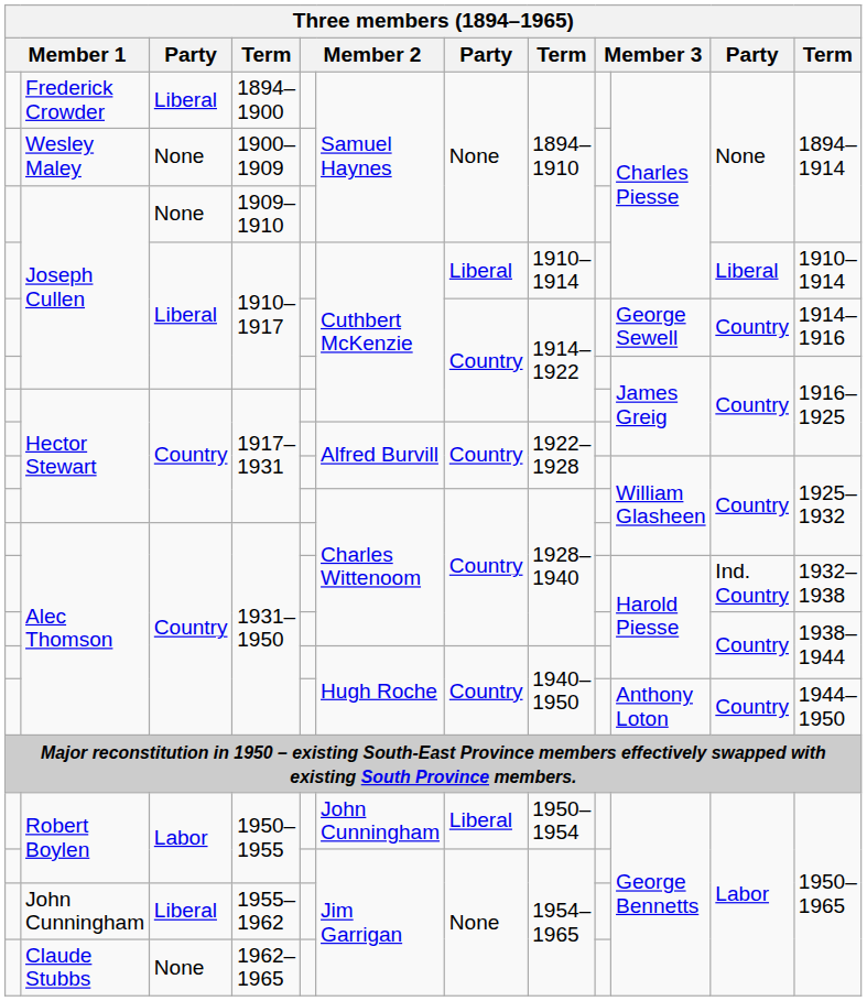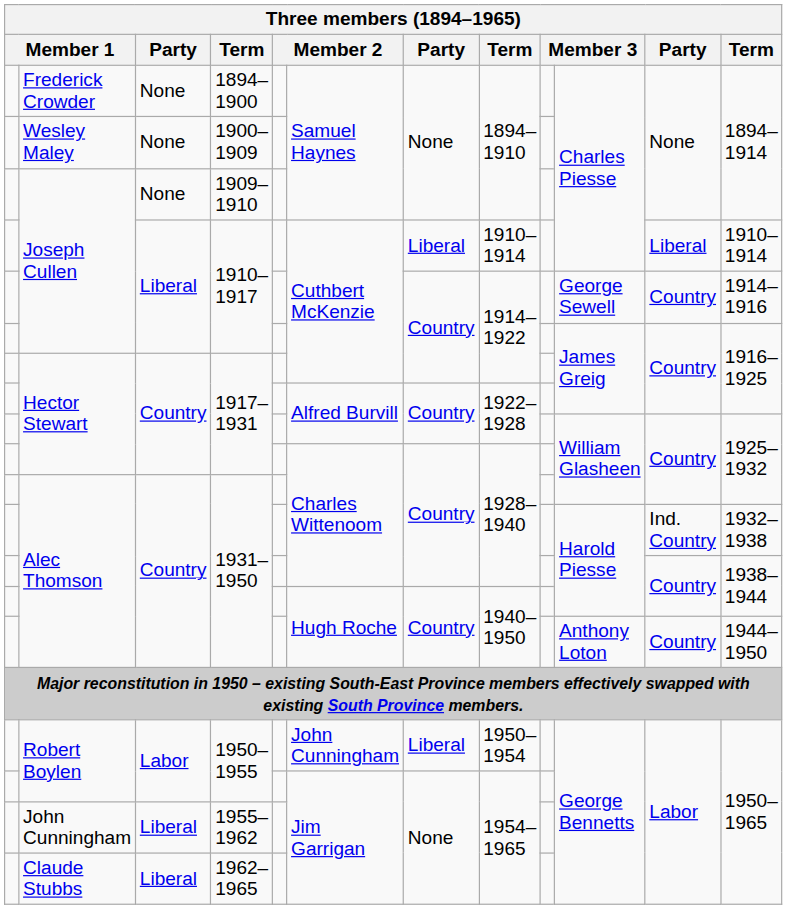1894–1900 | column 3: Liberal -> None
1962–1965 | column 3: None -> Liberal
